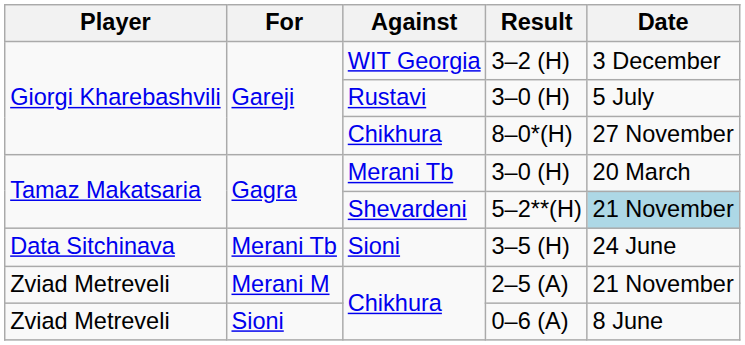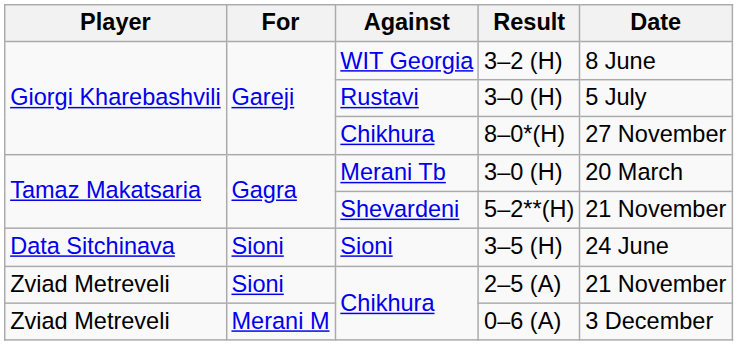3–2 (H) | Date: 3 December -> 8 June
5–2**(H) | Date: lightblue background -> no background
3–5 (H) | For: Merani Tb -> Sioni
2–5 (A) | For: Merani M -> Sioni
0–6 (A) | For: Sioni -> Merani M
0–6 (A) | Date: 8 June -> 3 December
